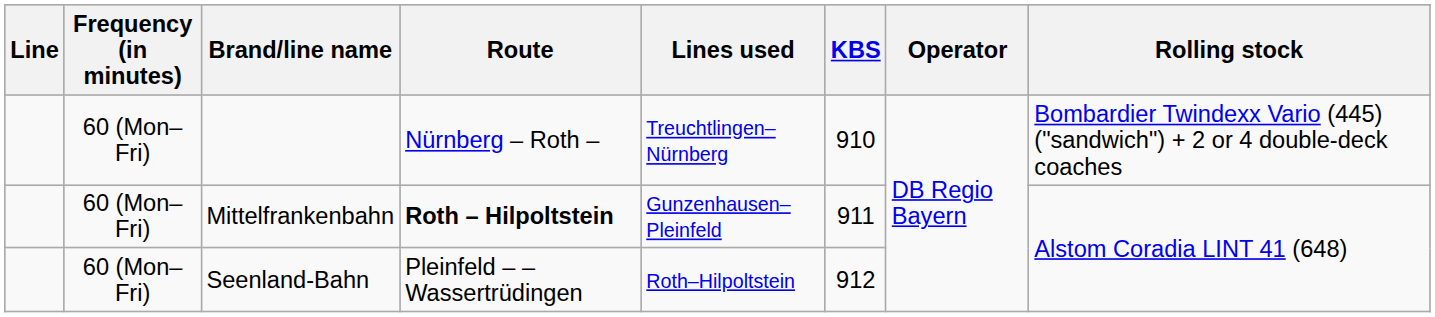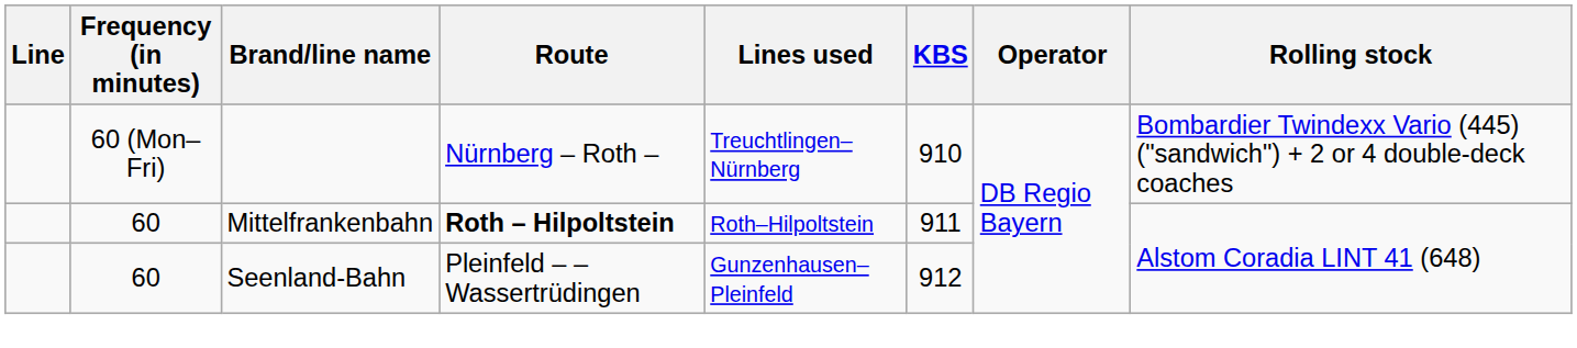Mittelfrankenbahn | Frequency (in minutes): 60 (Mon–Fri) -> 60
Mittelfrankenbahn | Lines used: Gunzenhausen–Pleinfeld -> Roth–Hilpoltstein
Seenland-Bahn | Frequency (in minutes): 60 (Mon–Fri) -> 60
Seenland-Bahn | Lines used: Roth–Hilpoltstein -> Gunzenhausen–Pleinfeld
